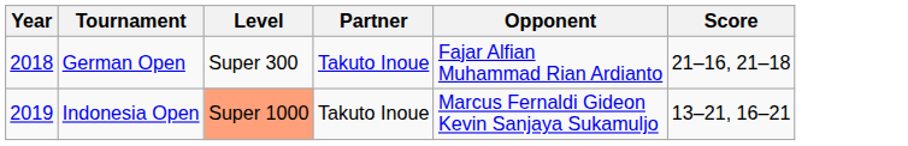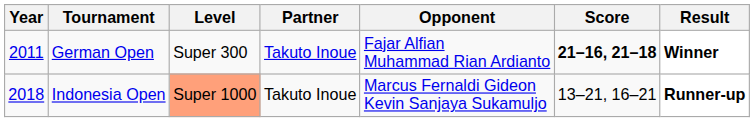+ column: Result | Winner | Runner-up
German Open | Year: 2018 -> 2011
German Open | Score: normal -> bold
Indonesia Open | Year: 2019 -> 2018
